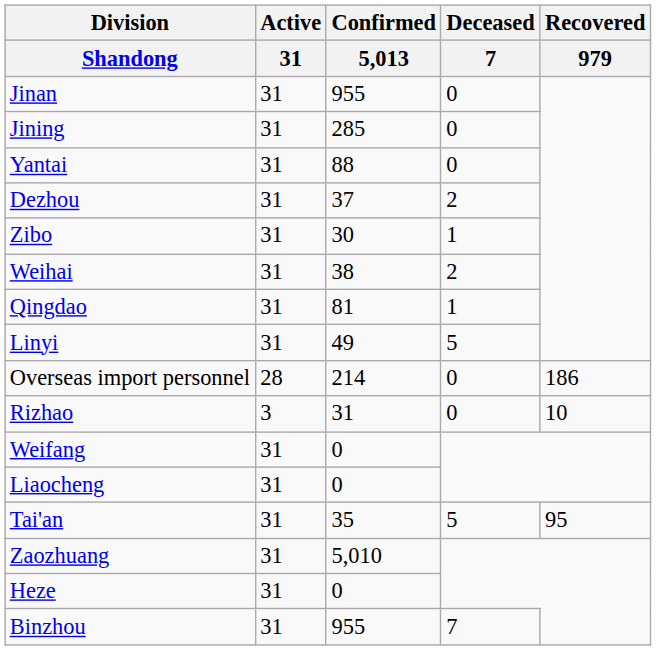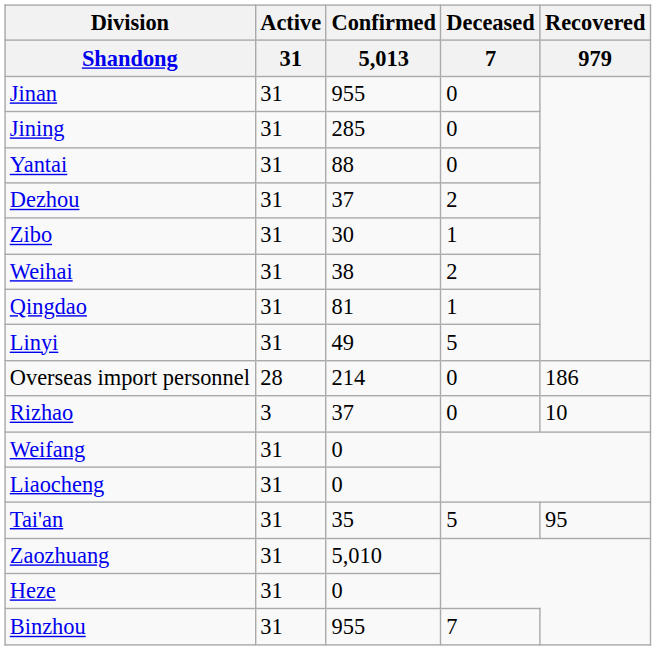Rizhao | Confirmed / 5,013: 31 -> 37
